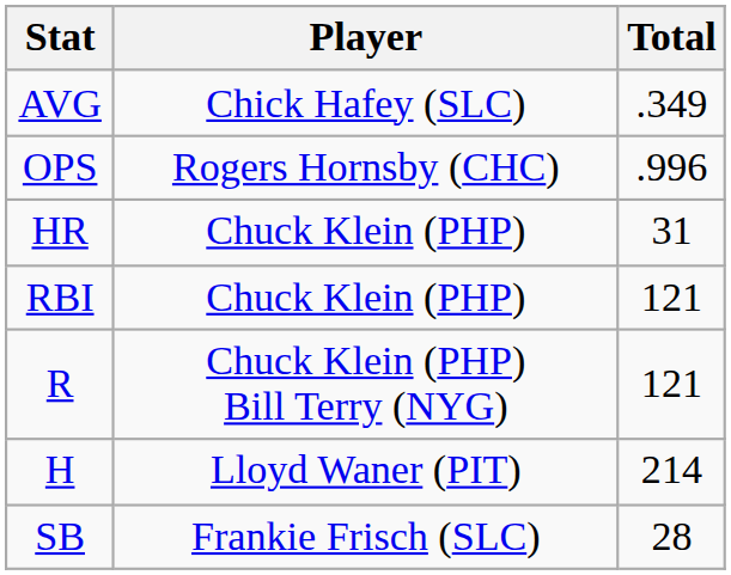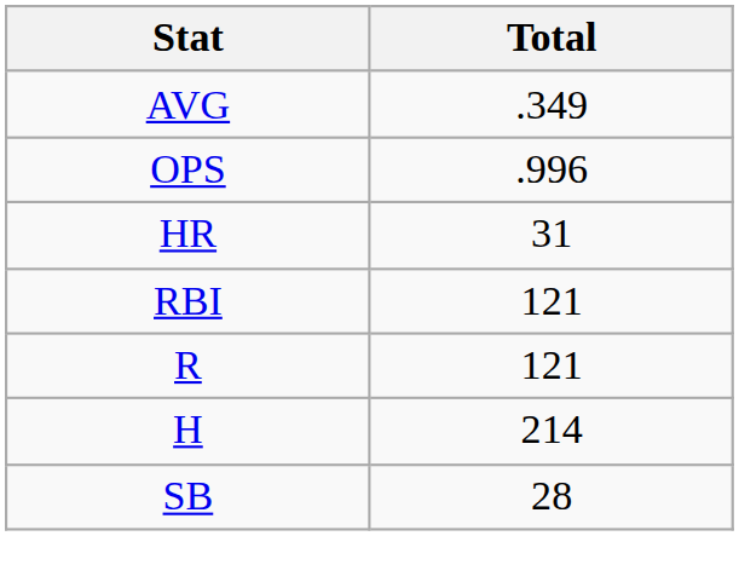- column: Player | Chick Hafey (SLC) | Rogers Hornsby (CHC) | Chuck Klein (PHP) | Chuck Klein (PHP) | Chuck Klein (PHP) Bill Terry (NYG) | Lloyd Waner (PIT) | Frankie Frisch (SLC)
